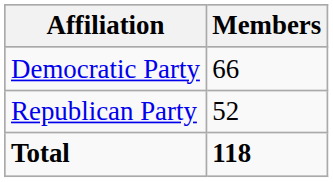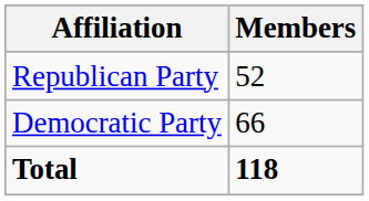rows swapped: Democratic Party <-> Republican Party
